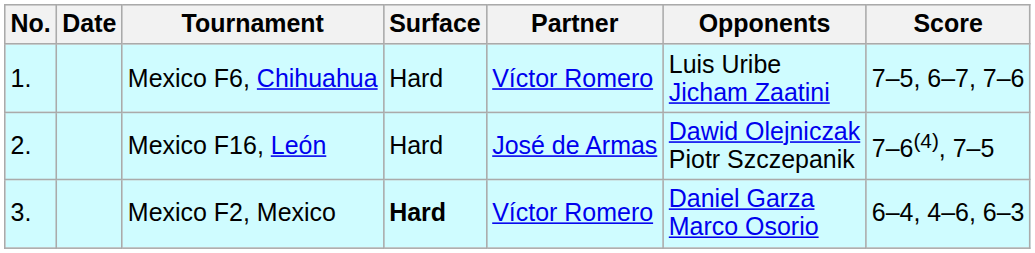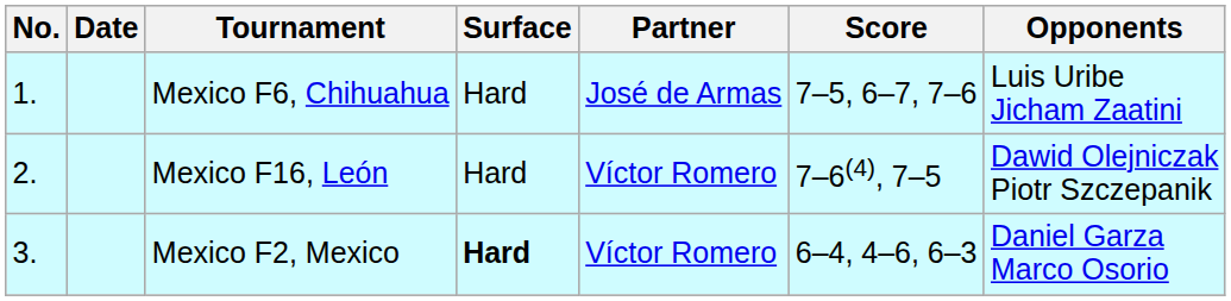columns swapped: Opponents <-> Score
Mexico F6, Chihuahua | Partner: Víctor Romero -> José de Armas
Mexico F16, León | Partner: José de Armas -> Víctor Romero
